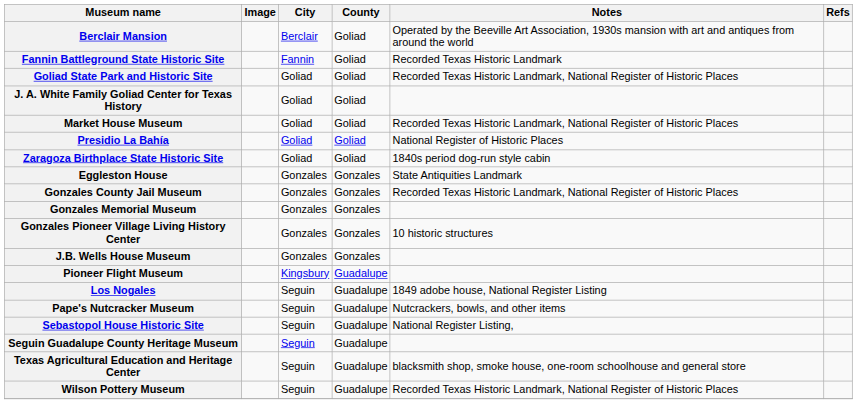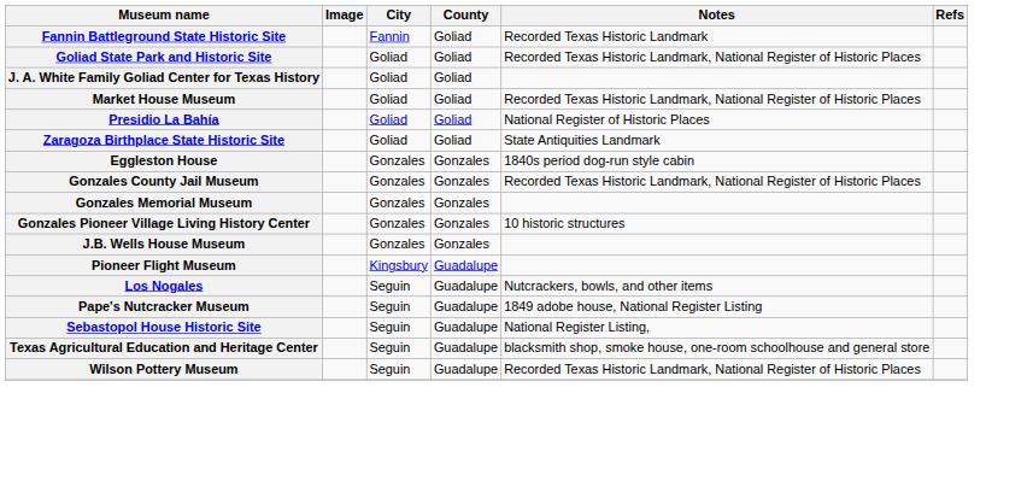- row: Berclair Mansion | Berclair | Goliad | Operated by the Beeville Art Association, 1930s mansion with art and antiques from around the world
Zaragoza Birthplace State Historic Site | Notes: 1840s period dog-run style cabin -> State Antiquities Landmark
Eggleston House | Notes: State Antiquities Landmark -> 1840s period dog-run style cabin
Los Nogales | Notes: 1849 adobe house, National Register Listing -> Nutcrackers, bowls, and other items
Pape's Nutcracker Museum | Notes: Nutcrackers, bowls, and other items -> 1849 adobe house, National Register Listing
- row: Seguin Guadalupe County Heritage Museum | Seguin | Guadalupe
